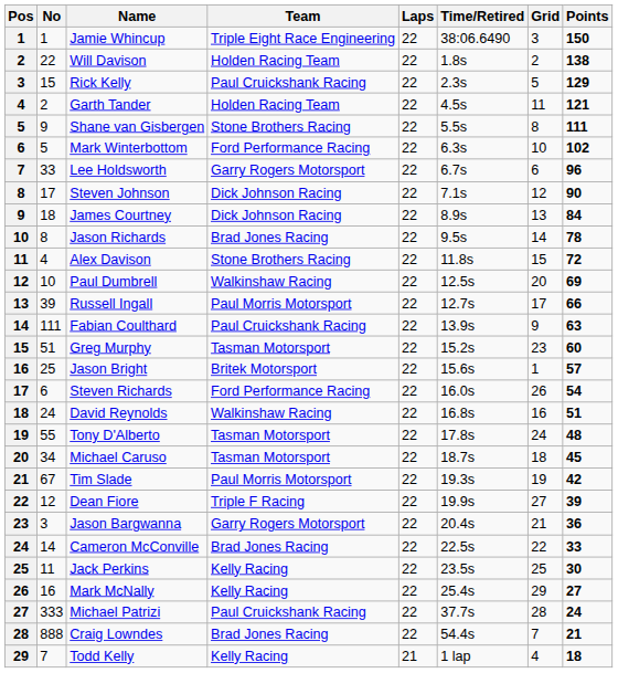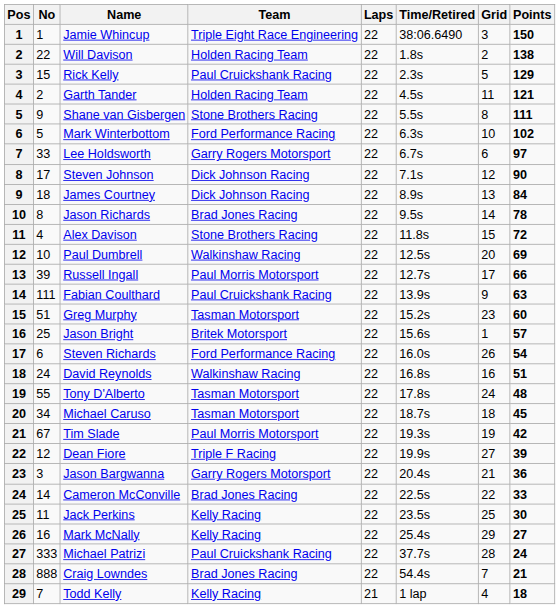Lee Holdsworth | Points: 96 -> 97
